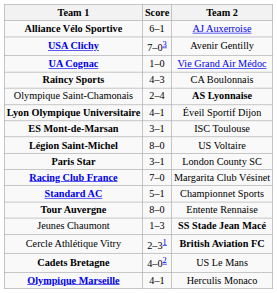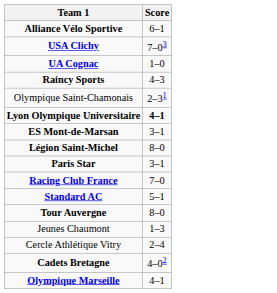- column: Team 2 | AJ Auxerroise | Avenir Gentilly | Vie Grand Air Médoc | CA Boulonnais | AS Lyonnaise | Éveil Sportif Dijon | ISC Toulouse | US Voltaire | London County SC | Margarita Club Vésinet | Championnet Sports | Entente Rennaise | SS Stade Jean Macé | British Aviation FC | US Le Mans | Herculis Monaco
Olympique Saint-Chamonais | Score: 2–4 -> 2–31
Lyon Olympique Universitaire | Score: normal -> bold
Cercle Athlétique Vitry | Score: 2–31 -> 2–4
